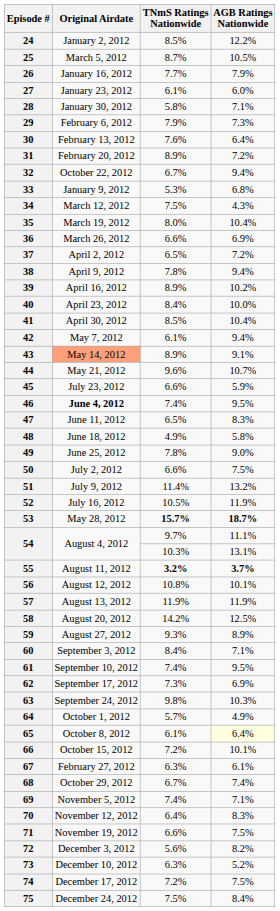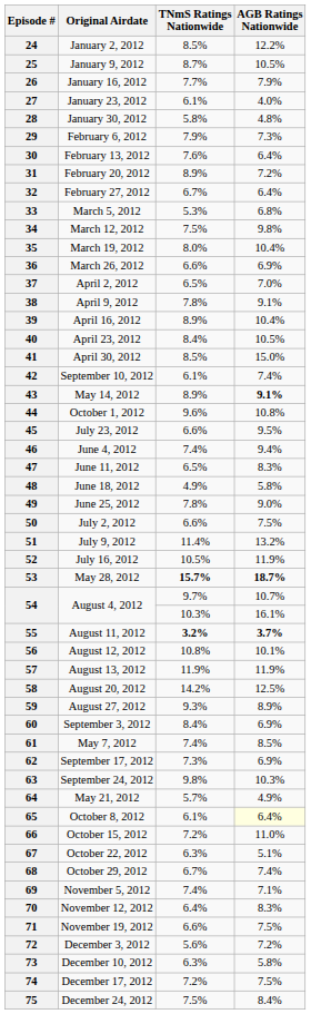25 | Original Airdate: March 5, 2012 -> January 9, 2012
27 | AGB Ratings Nationwide: 6.0% -> 4.0%
28 | AGB Ratings Nationwide: 7.1% -> 4.8%
32 | Original Airdate: October 22, 2012 -> February 27, 2012
32 | AGB Ratings Nationwide: 9.4% -> 6.4%
33 | Original Airdate: January 9, 2012 -> March 5, 2012
34 | AGB Ratings Nationwide: 4.3% -> 9.8%
37 | AGB Ratings Nationwide: 7.2% -> 7.0%
38 | AGB Ratings Nationwide: 9.4% -> 9.1%
39 | AGB Ratings Nationwide: 10.2% -> 10.4%
40 | AGB Ratings Nationwide: 10.0% -> 10.5%
41 | AGB Ratings Nationwide: 10.4% -> 15.0%
42 | Original Airdate: May 7, 2012 -> September 10, 2012
42 | AGB Ratings Nationwide: 9.4% -> 7.4%
43 | Original Airdate: lightsalmon background -> no background
43 | AGB Ratings Nationwide: normal -> bold
44 | Original Airdate: May 21, 2012 -> October 1, 2012
44 | AGB Ratings Nationwide: 10.7% -> 10.8%
45 | AGB Ratings Nationwide: 5.9% -> 9.5%
46 | Original Airdate: bold -> normal
46 | AGB Ratings Nationwide: 9.5% -> 9.4%
54 / 9.7% | AGB Ratings Nationwide: 11.1% -> 10.7%
54 / 10.3% | AGB Ratings Nationwide: 13.1% -> 16.1%
60 | AGB Ratings Nationwide: 7.1% -> 6.9%
61 | Original Airdate: September 10, 2012 -> May 7, 2012
61 | AGB Ratings Nationwide: 9.5% -> 8.5%
64 | Original Airdate: October 1, 2012 -> May 21, 2012
66 | AGB Ratings Nationwide: 10.1% -> 11.0%
67 | Original Airdate: February 27, 2012 -> October 22, 2012
67 | AGB Ratings Nationwide: 6.1% -> 5.1%
72 | AGB Ratings Nationwide: 8.2% -> 7.2%
73 | AGB Ratings Nationwide: 5.2% -> 5.8%
